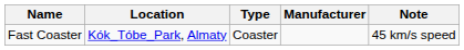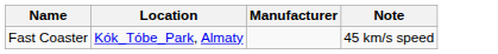- column: Type | Coaster
